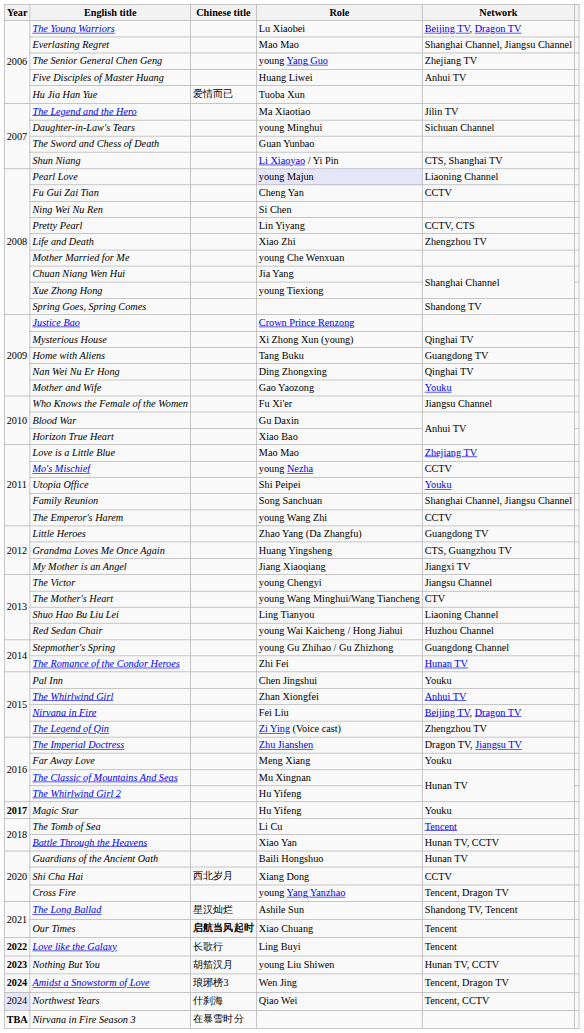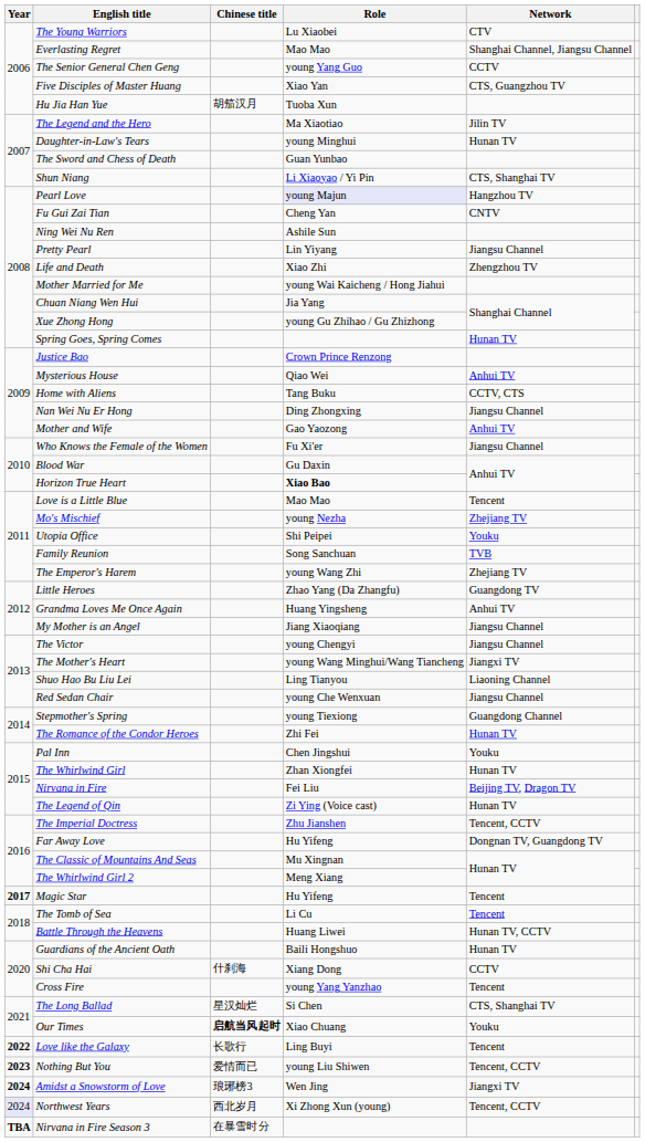The Young Warriors | Network: Beijing TV, Dragon TV -> CTV
The Senior General Chen Geng | Network: Zhejiang TV -> CCTV
Five Disciples of Master Huang | Role: Huang Liwei -> Xiao Yan
Five Disciples of Master Huang | Network: Anhui TV -> CTS, Guangzhou TV
Hu Jia Han Yue | Chinese title: 爱情而已 -> 胡笳汉月
Daughter-in-Law's Tears | Network: Sichuan Channel -> Hunan TV
Pearl Love | Network: Liaoning Channel -> Hangzhou TV
Fu Gui Zai Tian | Network: CCTV -> CNTV
Ning Wei Nu Ren | Role: Si Chen -> Ashile Sun
Pretty Pearl | Network: CCTV, CTS -> Jiangsu Channel
Mother Married for Me | Role: young Che Wenxuan -> young Wai Kaicheng / Hong Jiahui
Xue Zhong Hong | Role: young Tiexiong -> young Gu Zhihao / Gu Zhizhong
Spring Goes, Spring Comes | Network: Shandong TV -> Hunan TV
Mysterious House | Role: Xi Zhong Xun (young) -> Qiao Wei
Mysterious House | Network: Qinghai TV -> Anhui TV
Home with Aliens | Network: Guangdong TV -> CCTV, CTS
Nan Wei Nu Er Hong | Network: Qinghai TV -> Jiangsu Channel
Mother and Wife | Network: Youku -> Anhui TV
Horizon True Heart | Role: normal -> bold
Love is a Little Blue | Network: Zhejiang TV -> Tencent
Mo's Mischief | Network: CCTV -> Zhejiang TV
Family Reunion | Network: Shanghai Channel, Jiangsu Channel -> TVB
The Emperor's Harem | Network: CCTV -> Zhejiang TV
Grandma Loves Me Once Again | Network: CTS, Guangzhou TV -> Anhui TV
My Mother is an Angel | Network: Jiangxi TV -> Jiangsu Channel
The Mother's Heart | Network: CTV -> Jiangxi TV
Red Sedan Chair | Role: young Wai Kaicheng / Hong Jiahui -> young Che Wenxuan
Red Sedan Chair | Network: Huzhou Channel -> Jiangsu Channel
Stepmother's Spring | Role: young Gu Zhihao / Gu Zhizhong -> young Tiexiong
The Whirlwind Girl | Network: Anhui TV -> Hunan TV
The Legend of Qin | Network: Zhengzhou TV -> Hunan TV
The Imperial Doctress | Network: Dragon TV, Jiangsu TV -> Tencent, CCTV
Far Away Love | Role: Meng Xiang -> Hu Yifeng
Far Away Love | Network: Youku -> Dongnan TV, Guangdong TV
The Whirlwind Girl 2 | Role: Hu Yifeng -> Meng Xiang
Magic Star | Network: Youku -> Tencent
Battle Through the Heavens | Role: Xiao Yan -> Huang Liwei
Shi Cha Hai | Chinese title: 西北岁月 -> 什刹海
Cross Fire | Network: Tencent, Dragon TV -> Tencent
The Long Ballad | Role: Ashile Sun -> Si Chen
The Long Ballad | Network: Shandong TV, Tencent -> CTS, Shanghai TV
Our Times | Network: Tencent -> Youku
Nothing But You | Chinese title: 胡笳汉月 -> 爱情而已
Nothing But You | Network: Hunan TV, CCTV -> Tencent, CCTV
Amidst a Snowstorm of Love | Network: Tencent, Dragon TV -> Jiangxi TV
Northwest Years | Chinese title: 什刹海 -> 西北岁月
Northwest Years | Role: Qiao Wei -> Xi Zhong Xun (young)
